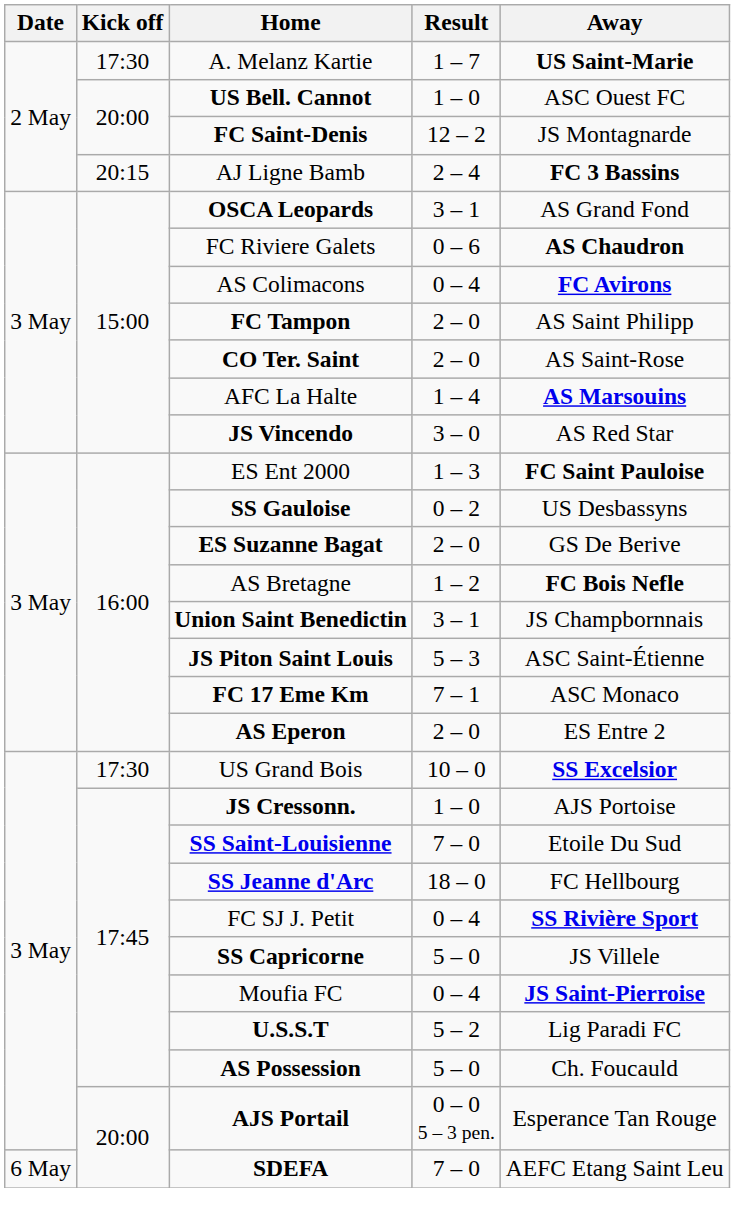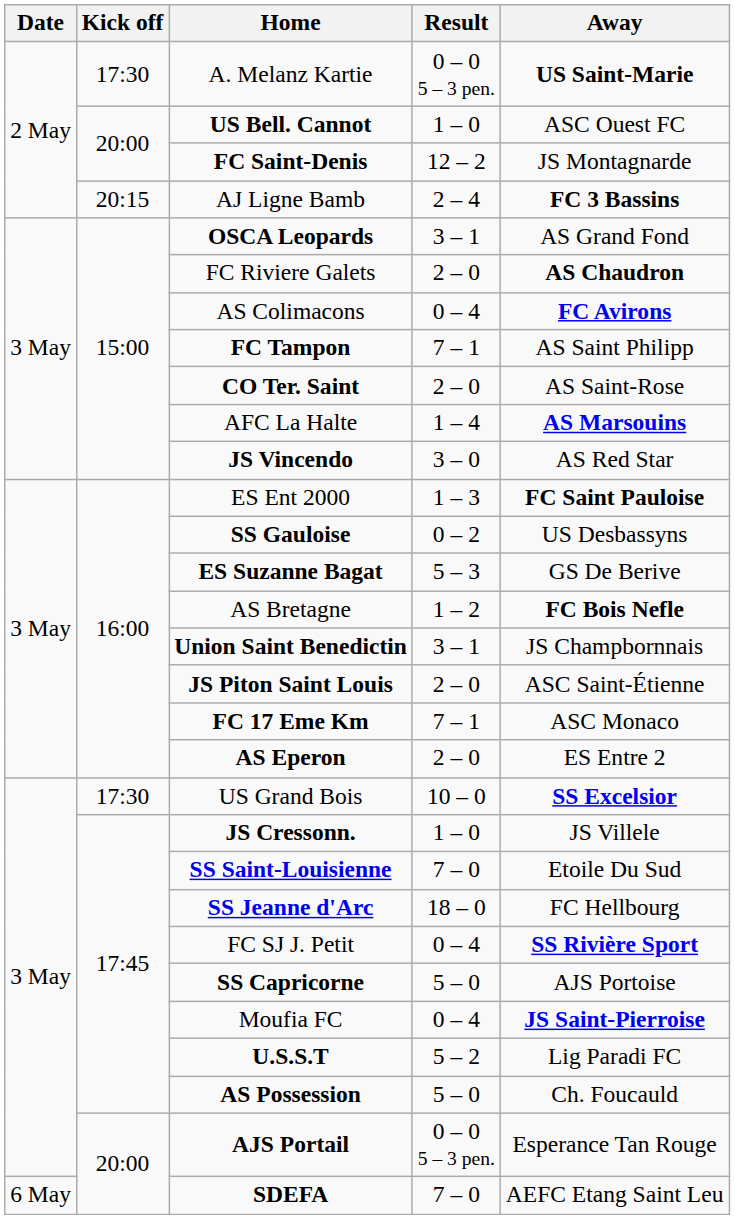A. Melanz Kartie | Result: 1 – 7 -> 0 – 0 5 – 3 pen.
FC Riviere Galets | Result: 0 – 6 -> 2 – 0
FC Tampon | Result: 2 – 0 -> 7 – 1
ES Suzanne Bagat | Result: 2 – 0 -> 5 – 3
JS Piton Saint Louis | Result: 5 – 3 -> 2 – 0
JS Cressonn. | Away: AJS Portoise -> JS Villele
SS Capricorne | Away: JS Villele -> AJS Portoise
